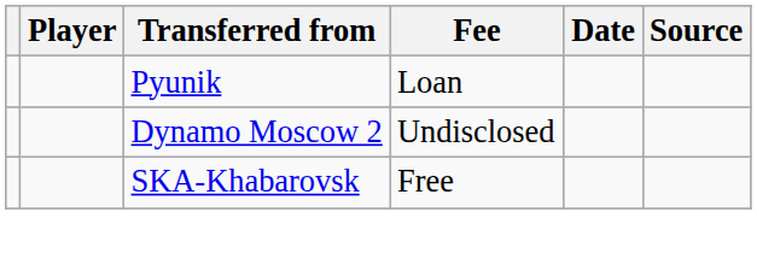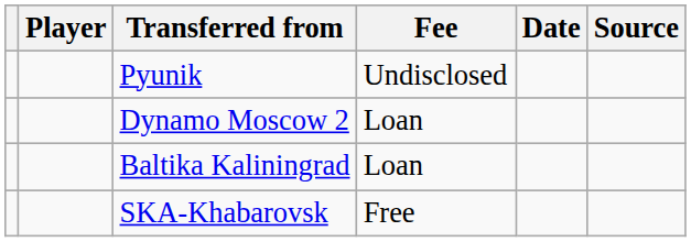Pyunik | Fee: Loan -> Undisclosed
Dynamo Moscow 2 | Fee: Undisclosed -> Loan
+ row: Baltika Kaliningrad | Loan
